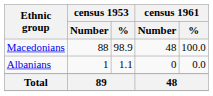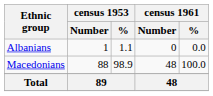rows swapped: Macedonians <-> Albanians
